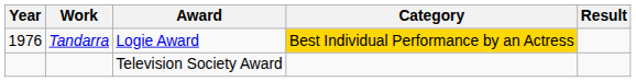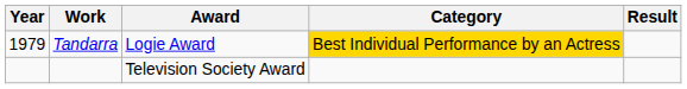Tandarra | Year: 1976 -> 1979
